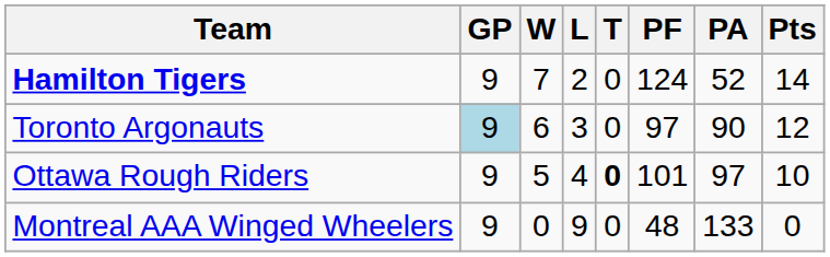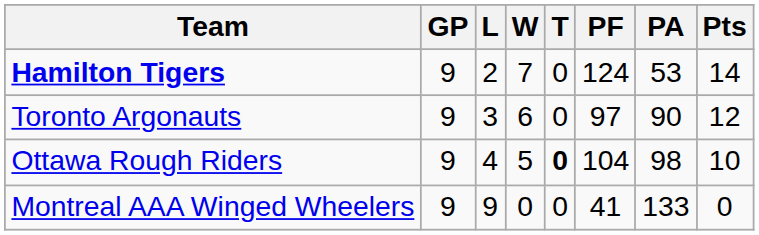columns swapped: W <-> L
Hamilton Tigers | PA: 52 -> 53
Toronto Argonauts | GP: lightblue background -> no background
Ottawa Rough Riders | PF: 101 -> 104
Ottawa Rough Riders | PA: 97 -> 98
Montreal AAA Winged Wheelers | PF: 48 -> 41
